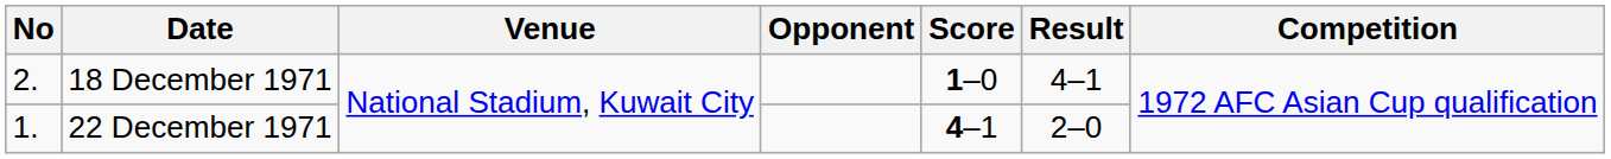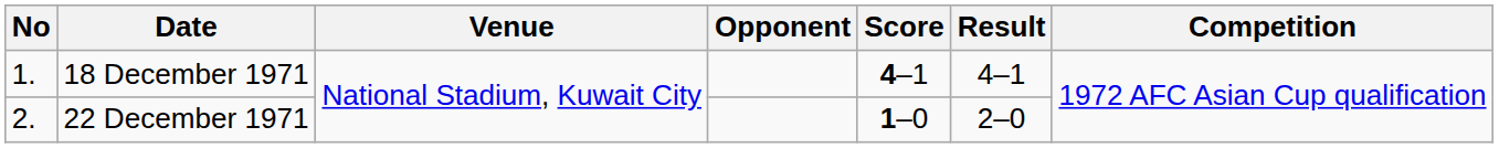18 December 1971 | No: 2. -> 1.
18 December 1971 | Score: 1–0 -> 4–1
22 December 1971 | No: 1. -> 2.
22 December 1971 | Score: 4–1 -> 1–0
